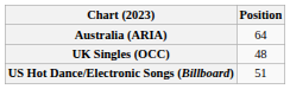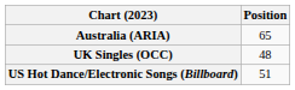Australia (ARIA) | Position: 64 -> 65
